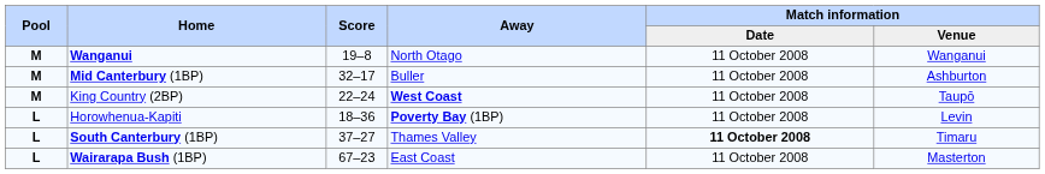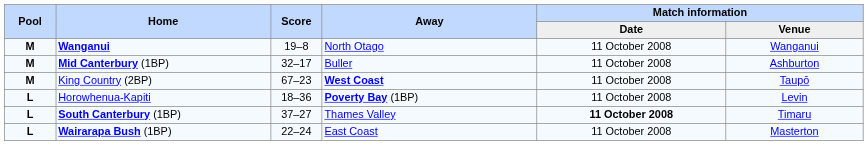King Country (2BP) | Score: 22–24 -> 67–23
Wairarapa Bush (1BP) | Score: 67–23 -> 22–24
